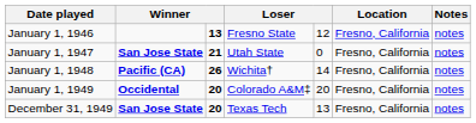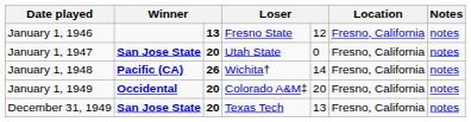January 1, 1947 | column 3: 21 -> 20
